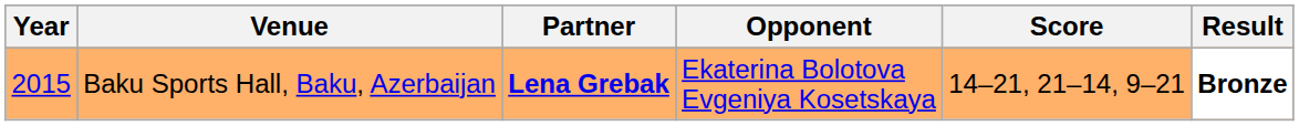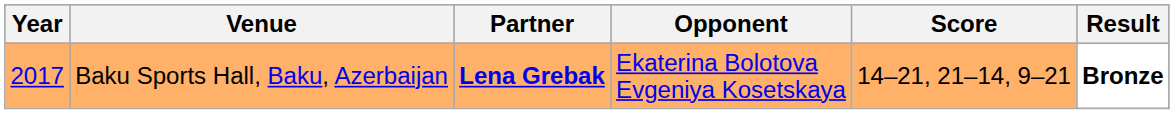Baku Sports Hall, Baku, Azerbaijan | Year: 2015 -> 2017
